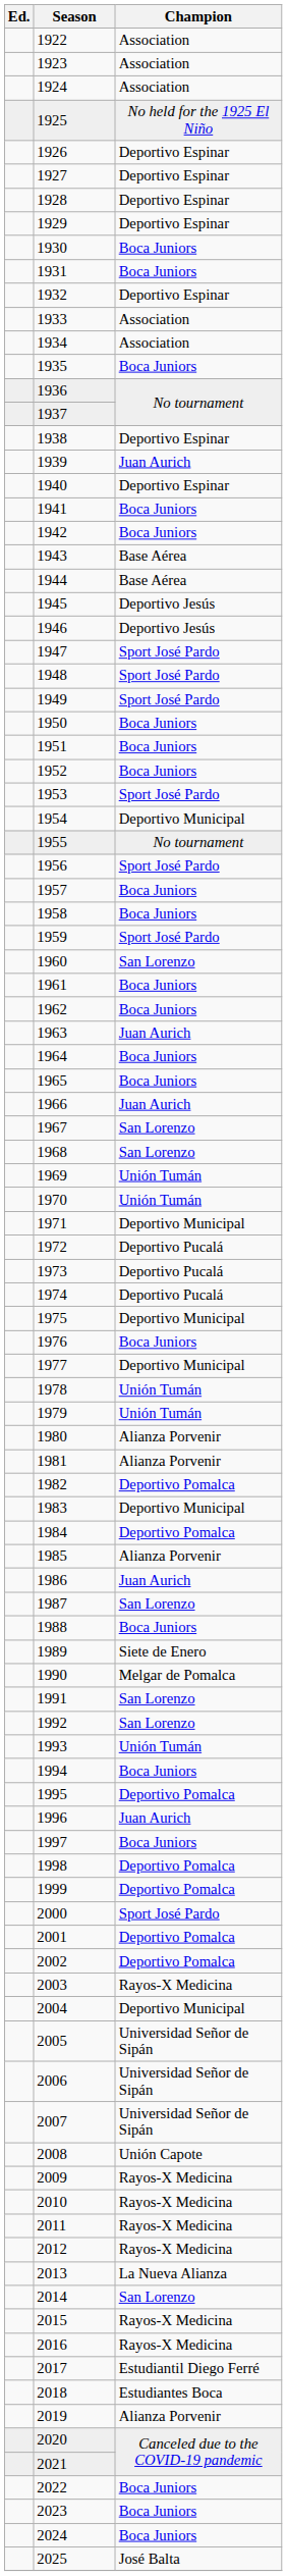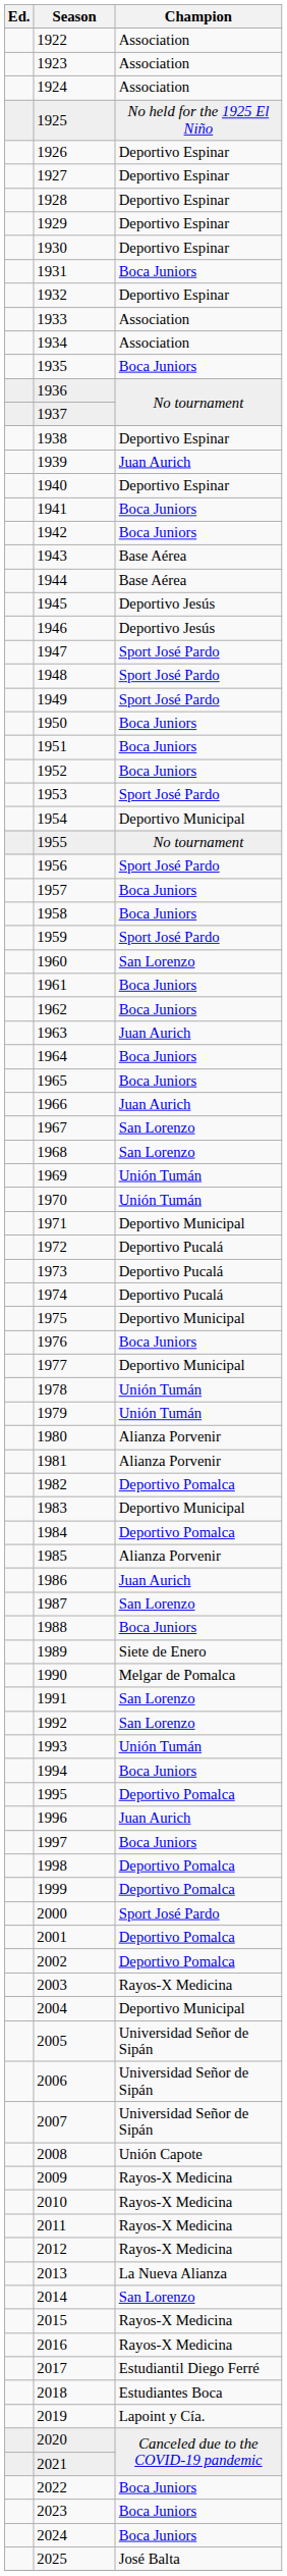1930 | Champion: Boca Juniors -> Deportivo Espinar
2019 | Champion: Alianza Porvenir -> Lapoint y Cía.
